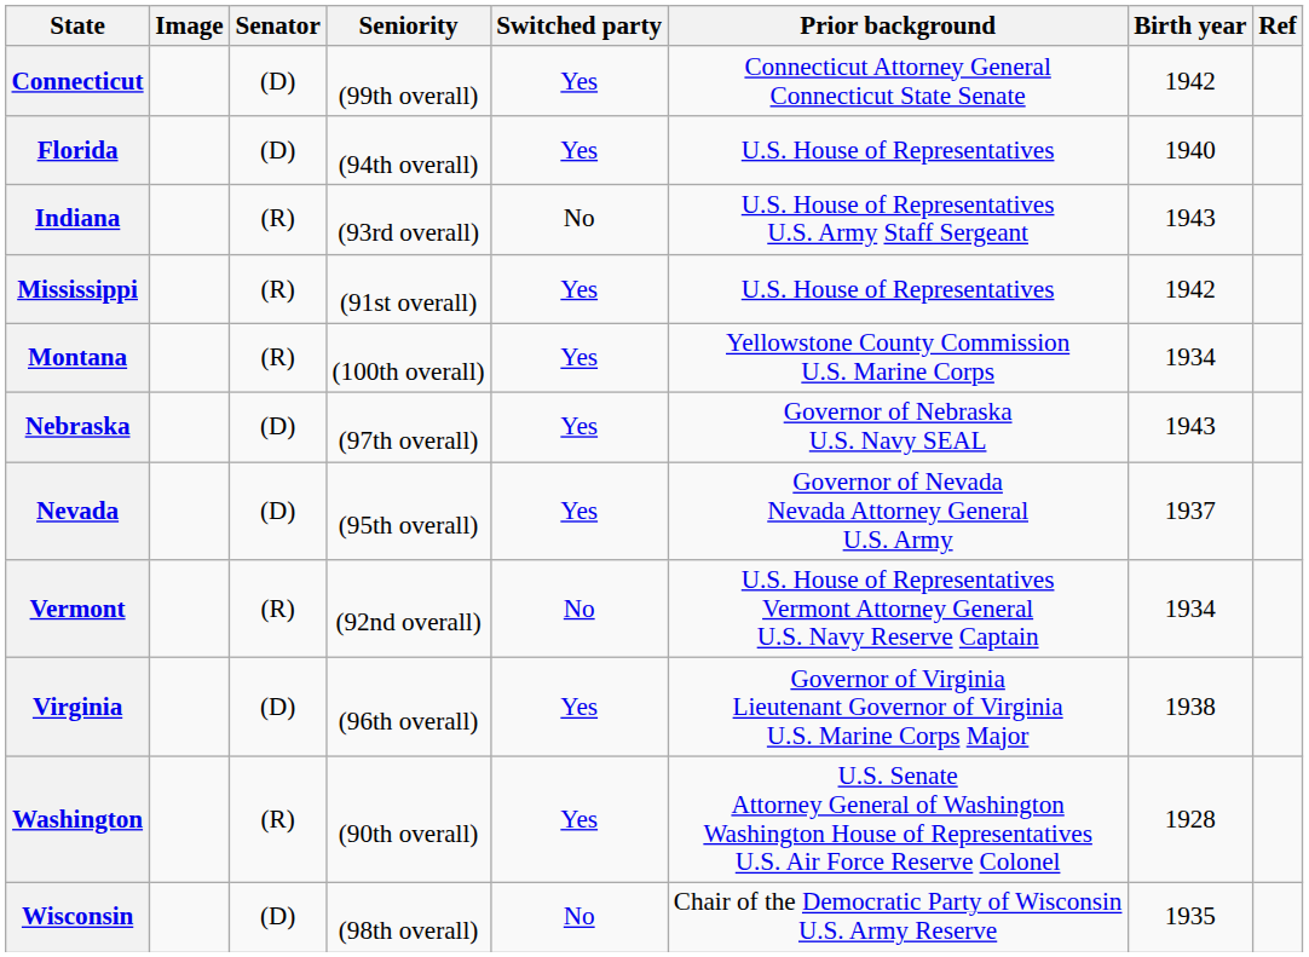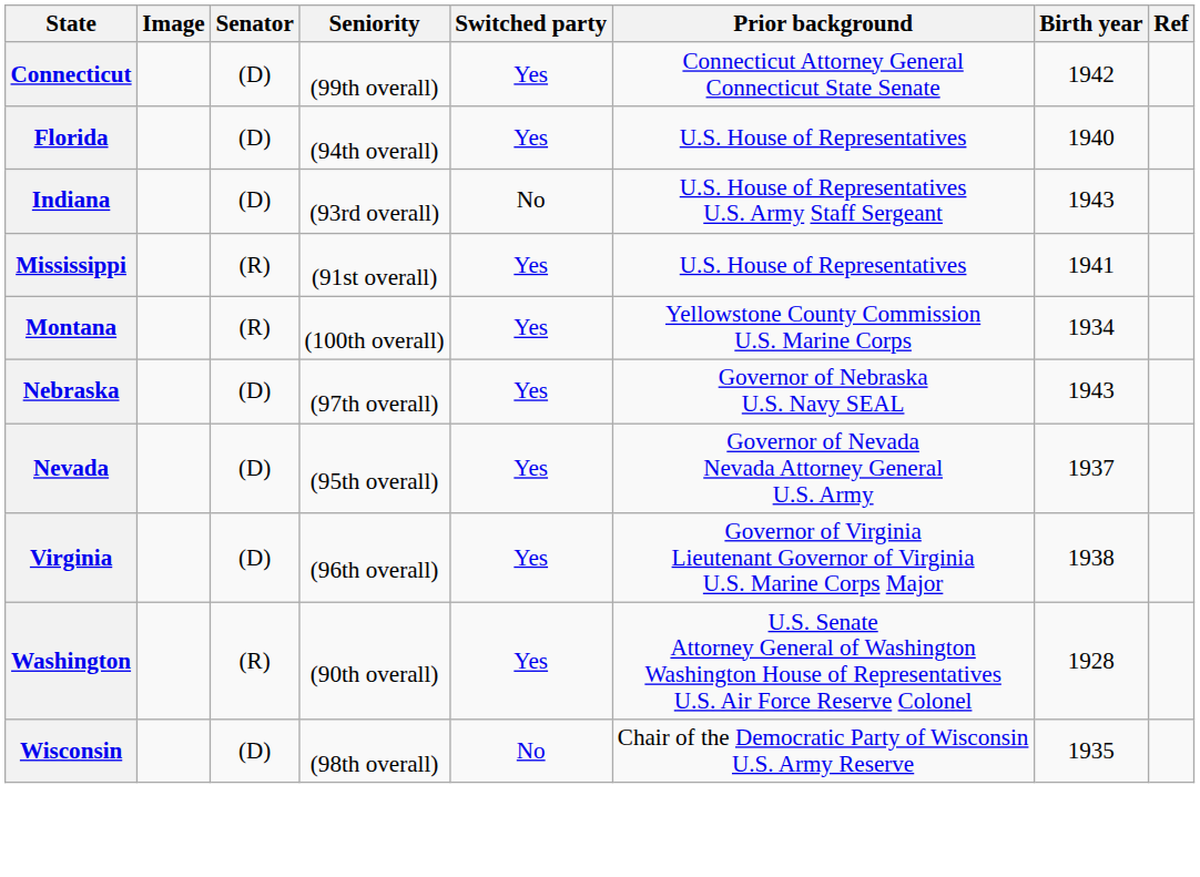Indiana | Senator: (R) -> (D)
Mississippi | Birth year: 1942 -> 1941
- row: Vermont | (R) | (92nd overall) | No | U.S. House of Representatives Vermont Attorney General U.S. Navy Reserve Captain | 1934
